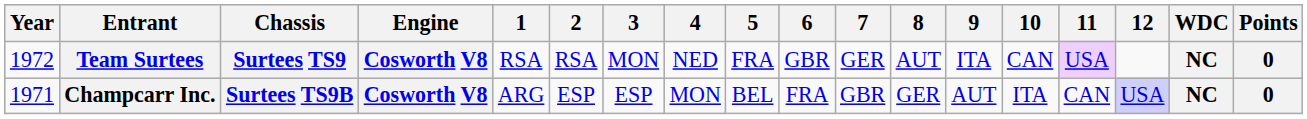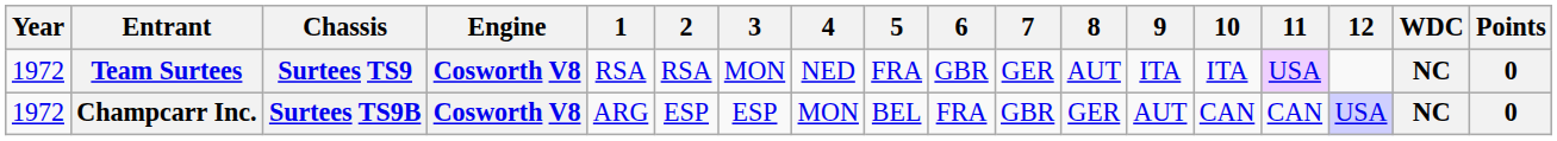Team Surtees | 10: CAN -> ITA
Champcarr Inc. | Year: 1971 -> 1972
Champcarr Inc. | 10: ITA -> CAN
